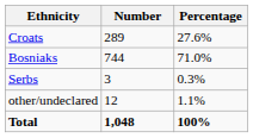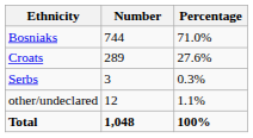rows swapped: Bosniaks <-> Croats
